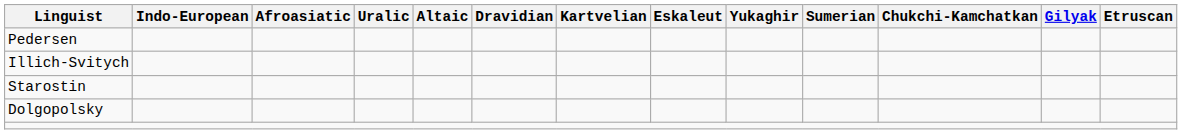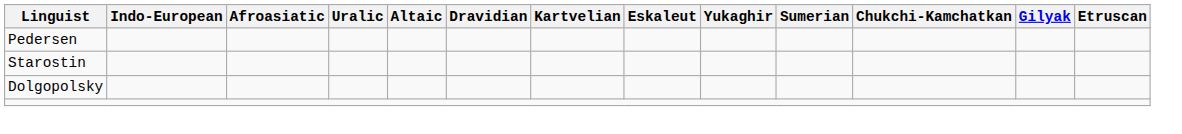- row: Illich-Svitych
